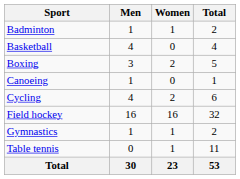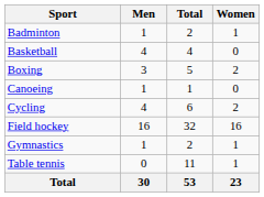columns swapped: Women <-> Total
